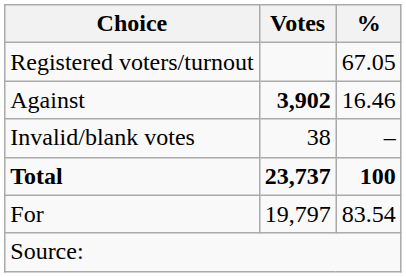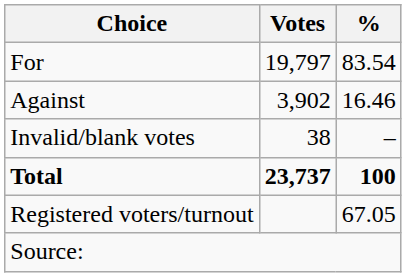rows swapped: For <-> Registered voters/turnout
Against | Votes: bold -> normal
